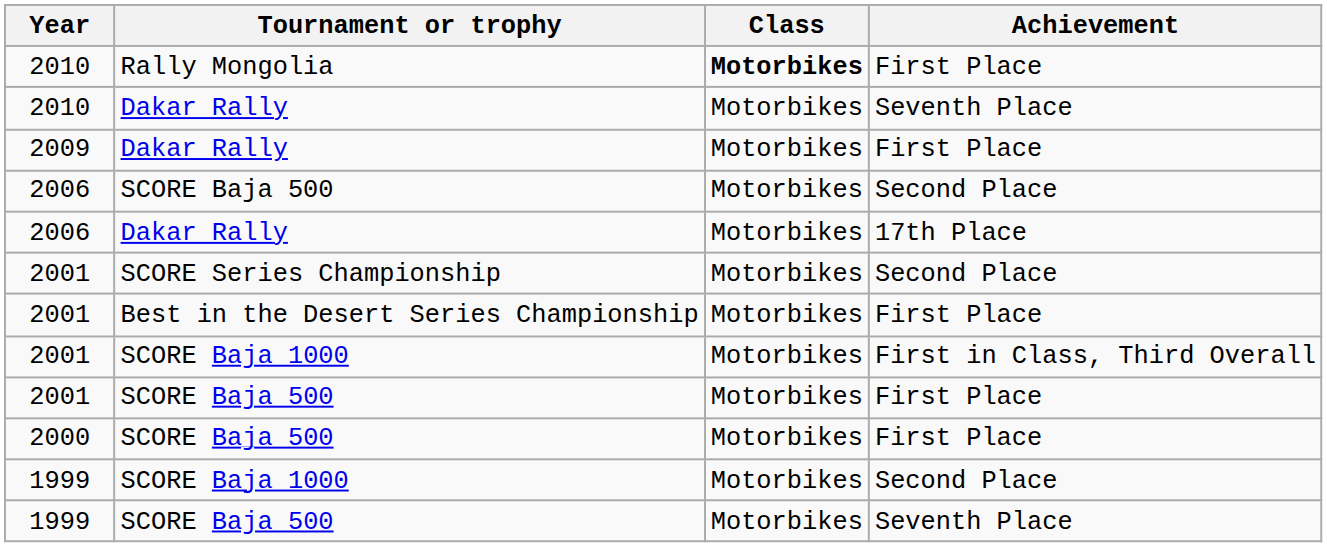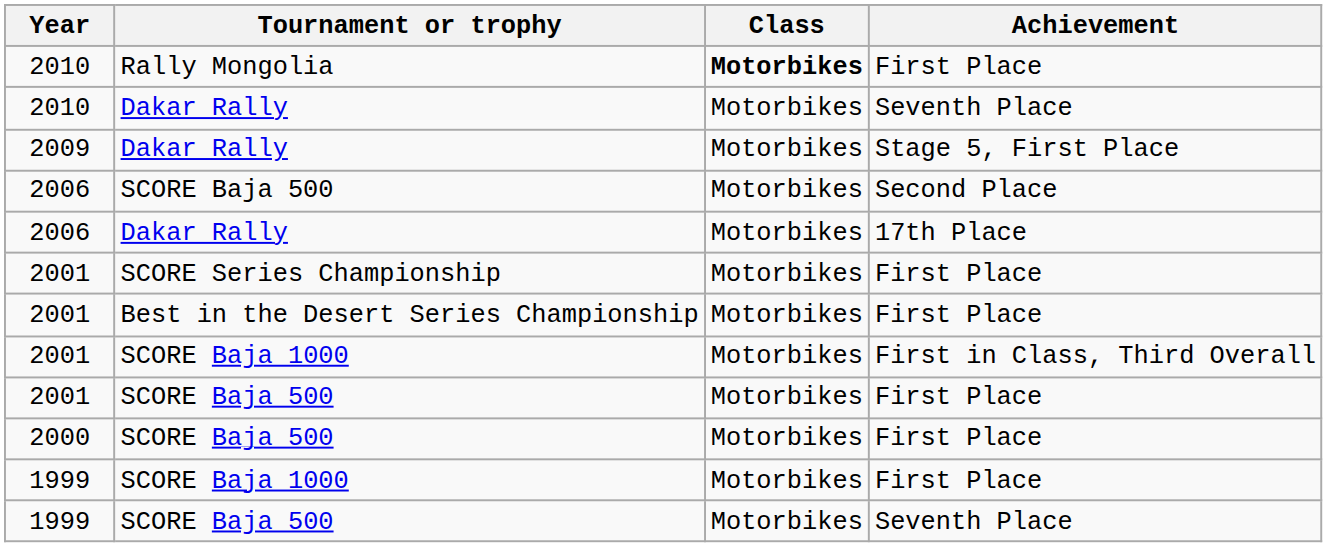2009 | Achievement: First Place -> Stage 5, First Place
2001 / SCORE Series Championship | Achievement: Second Place -> First Place
1999 / SCORE Baja 1000 | Achievement: Second Place -> First Place
